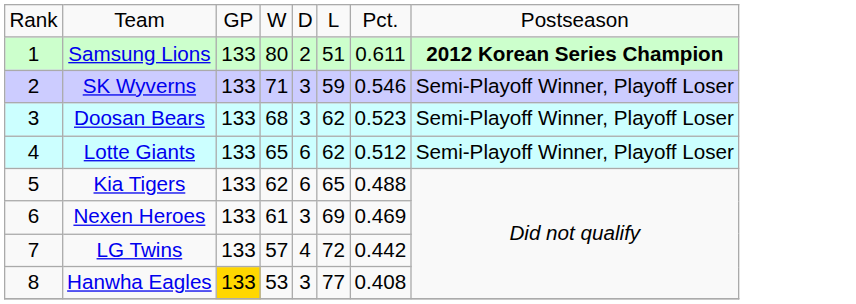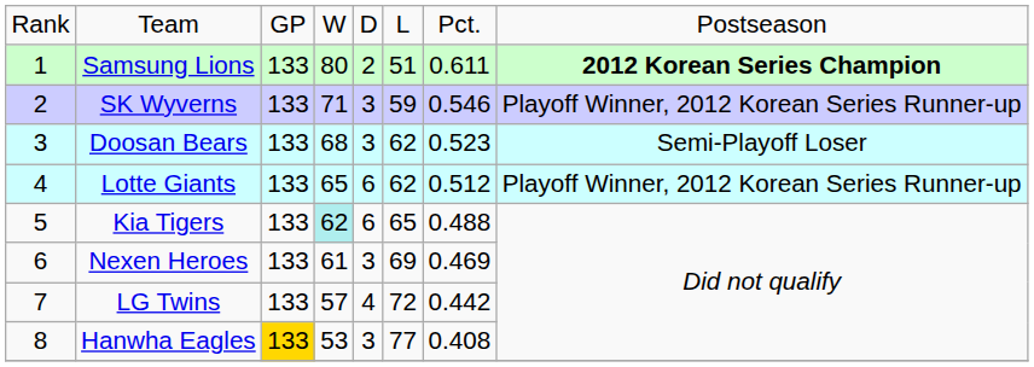SK Wyverns | column 8: Semi-Playoff Winner, Playoff Loser -> Playoff Winner, 2012 Korean Series Runner-up
Doosan Bears | column 8: Semi-Playoff Winner, Playoff Loser -> Semi-Playoff Loser
Lotte Giants | column 8: Semi-Playoff Winner, Playoff Loser -> Playoff Winner, 2012 Korean Series Runner-up
Kia Tigers | column 4: no background -> paleturquoise background
